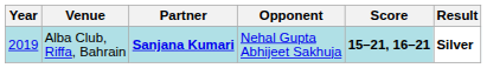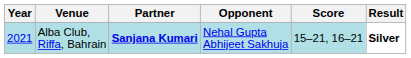Alba Club, Riffa, Bahrain | Year: 2019 -> 2021
Alba Club, Riffa, Bahrain | Score: bold -> normal
